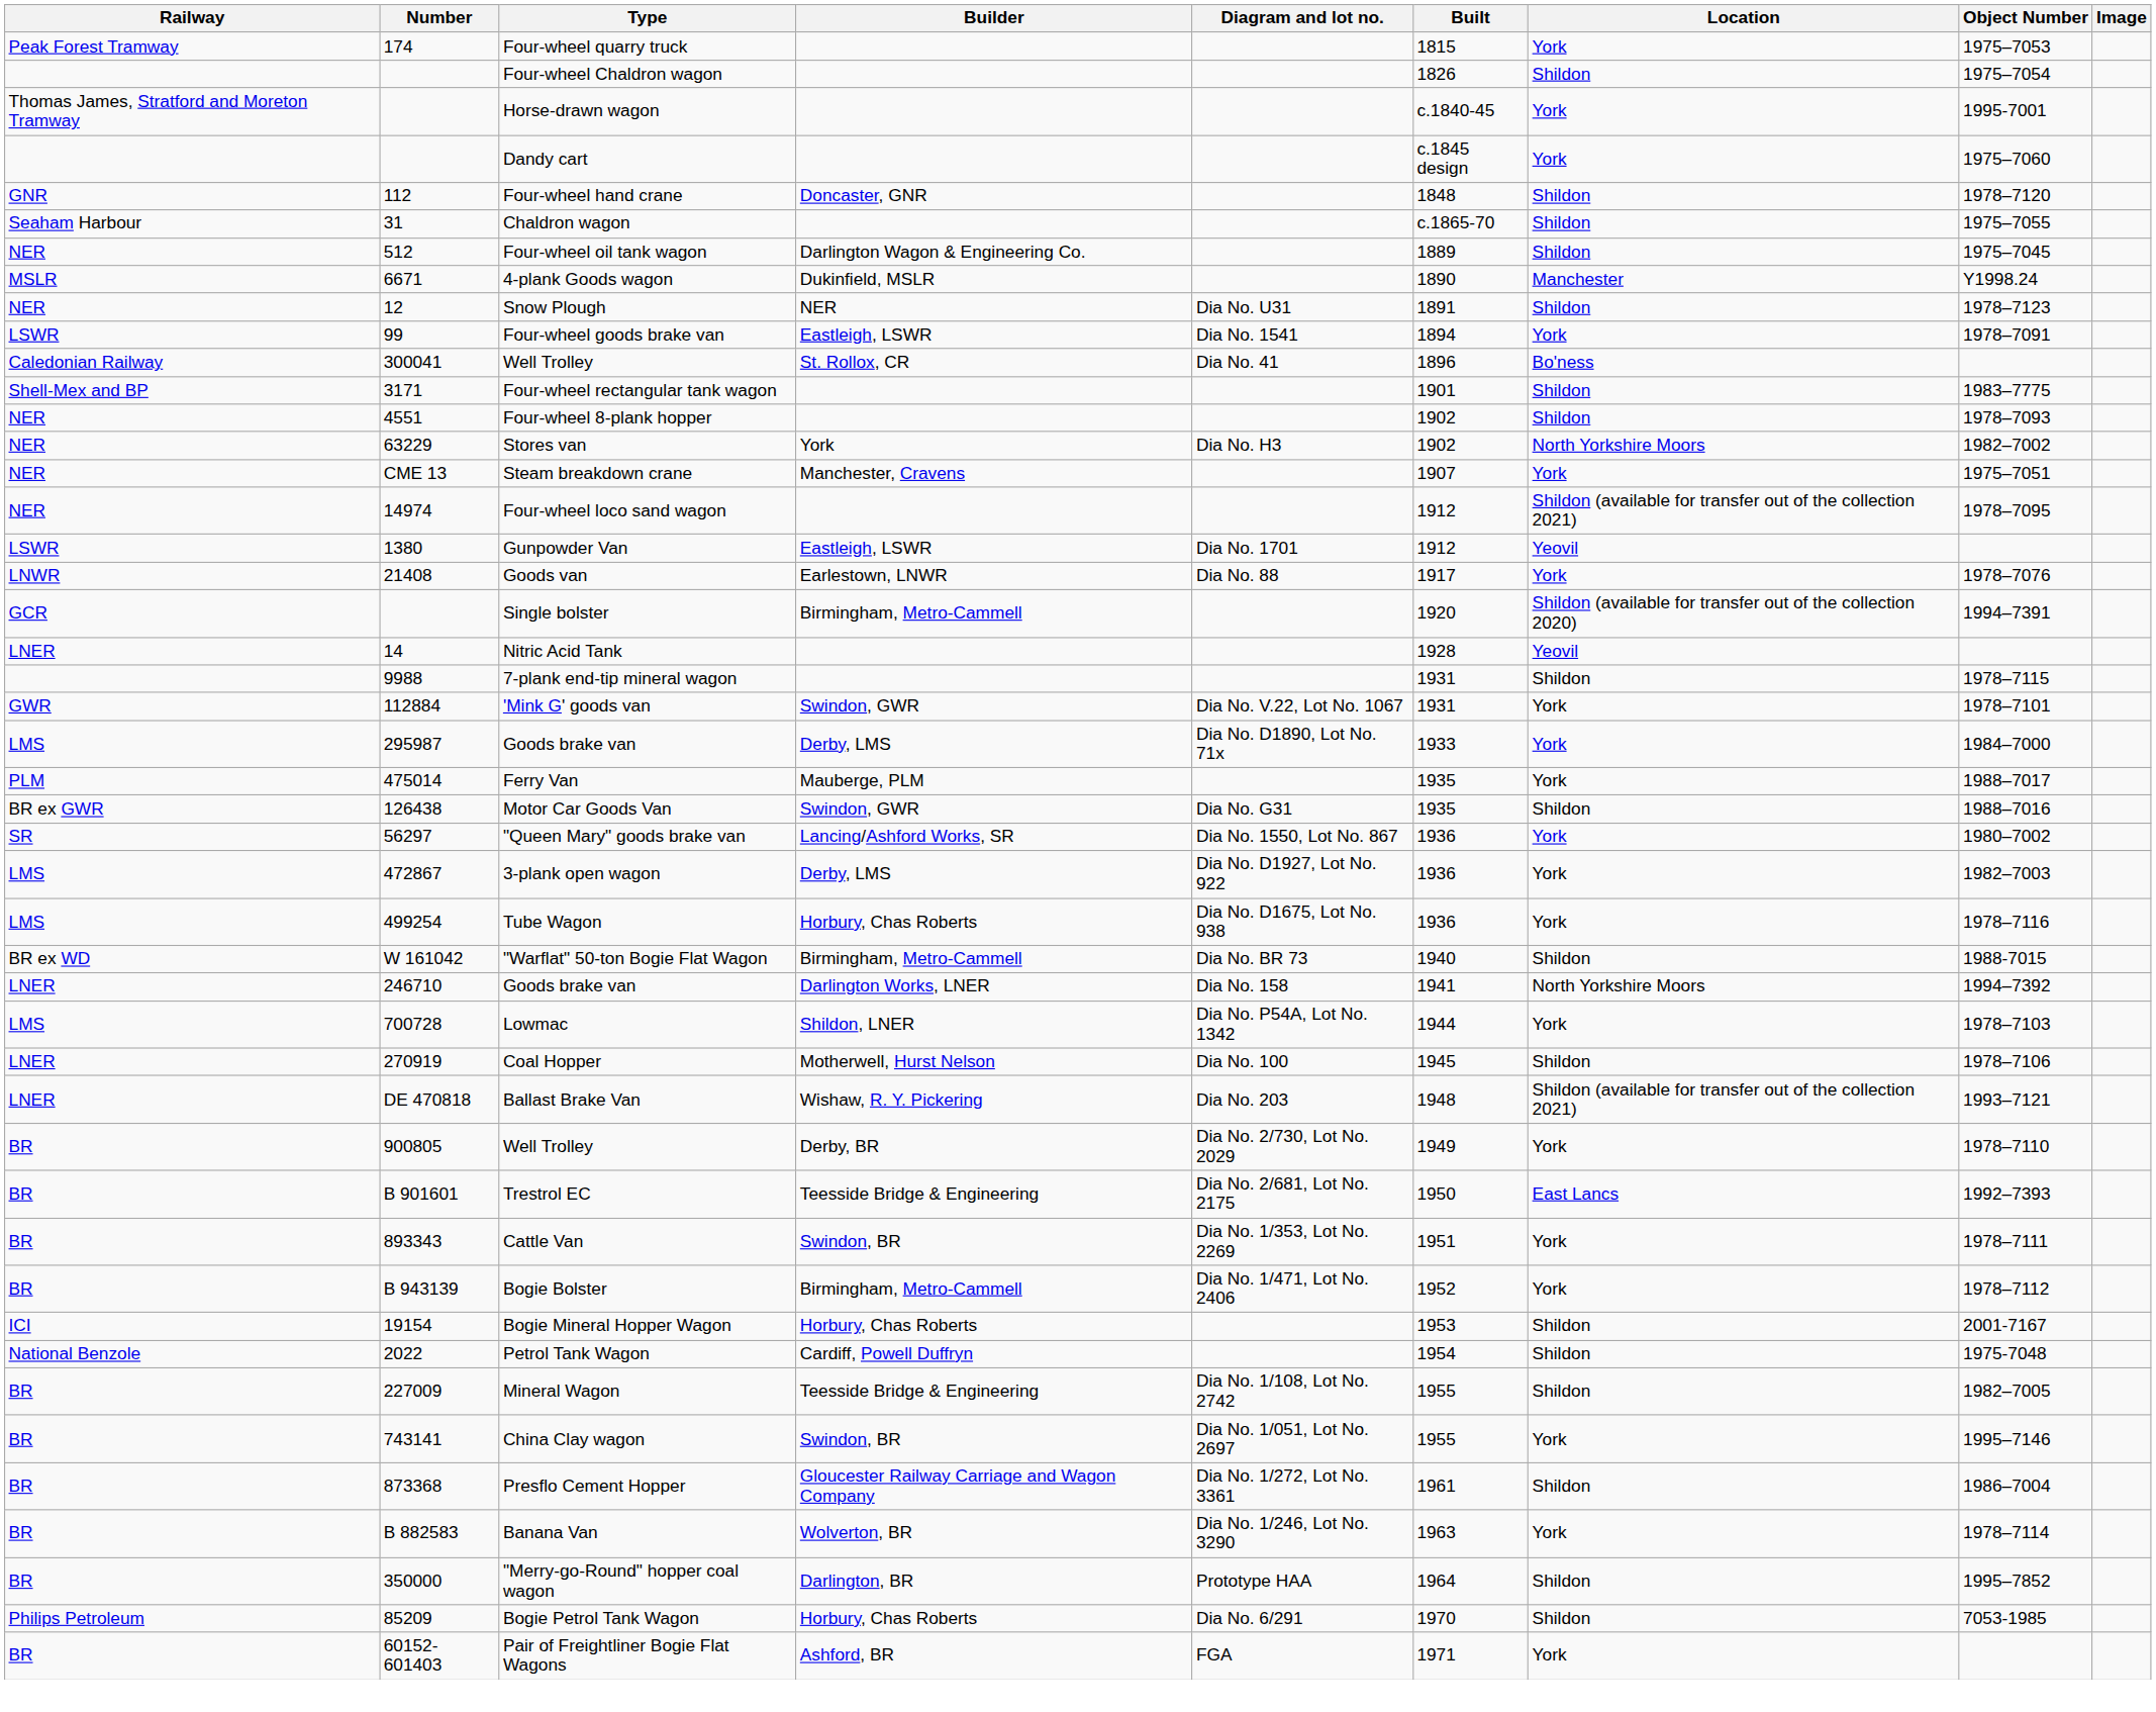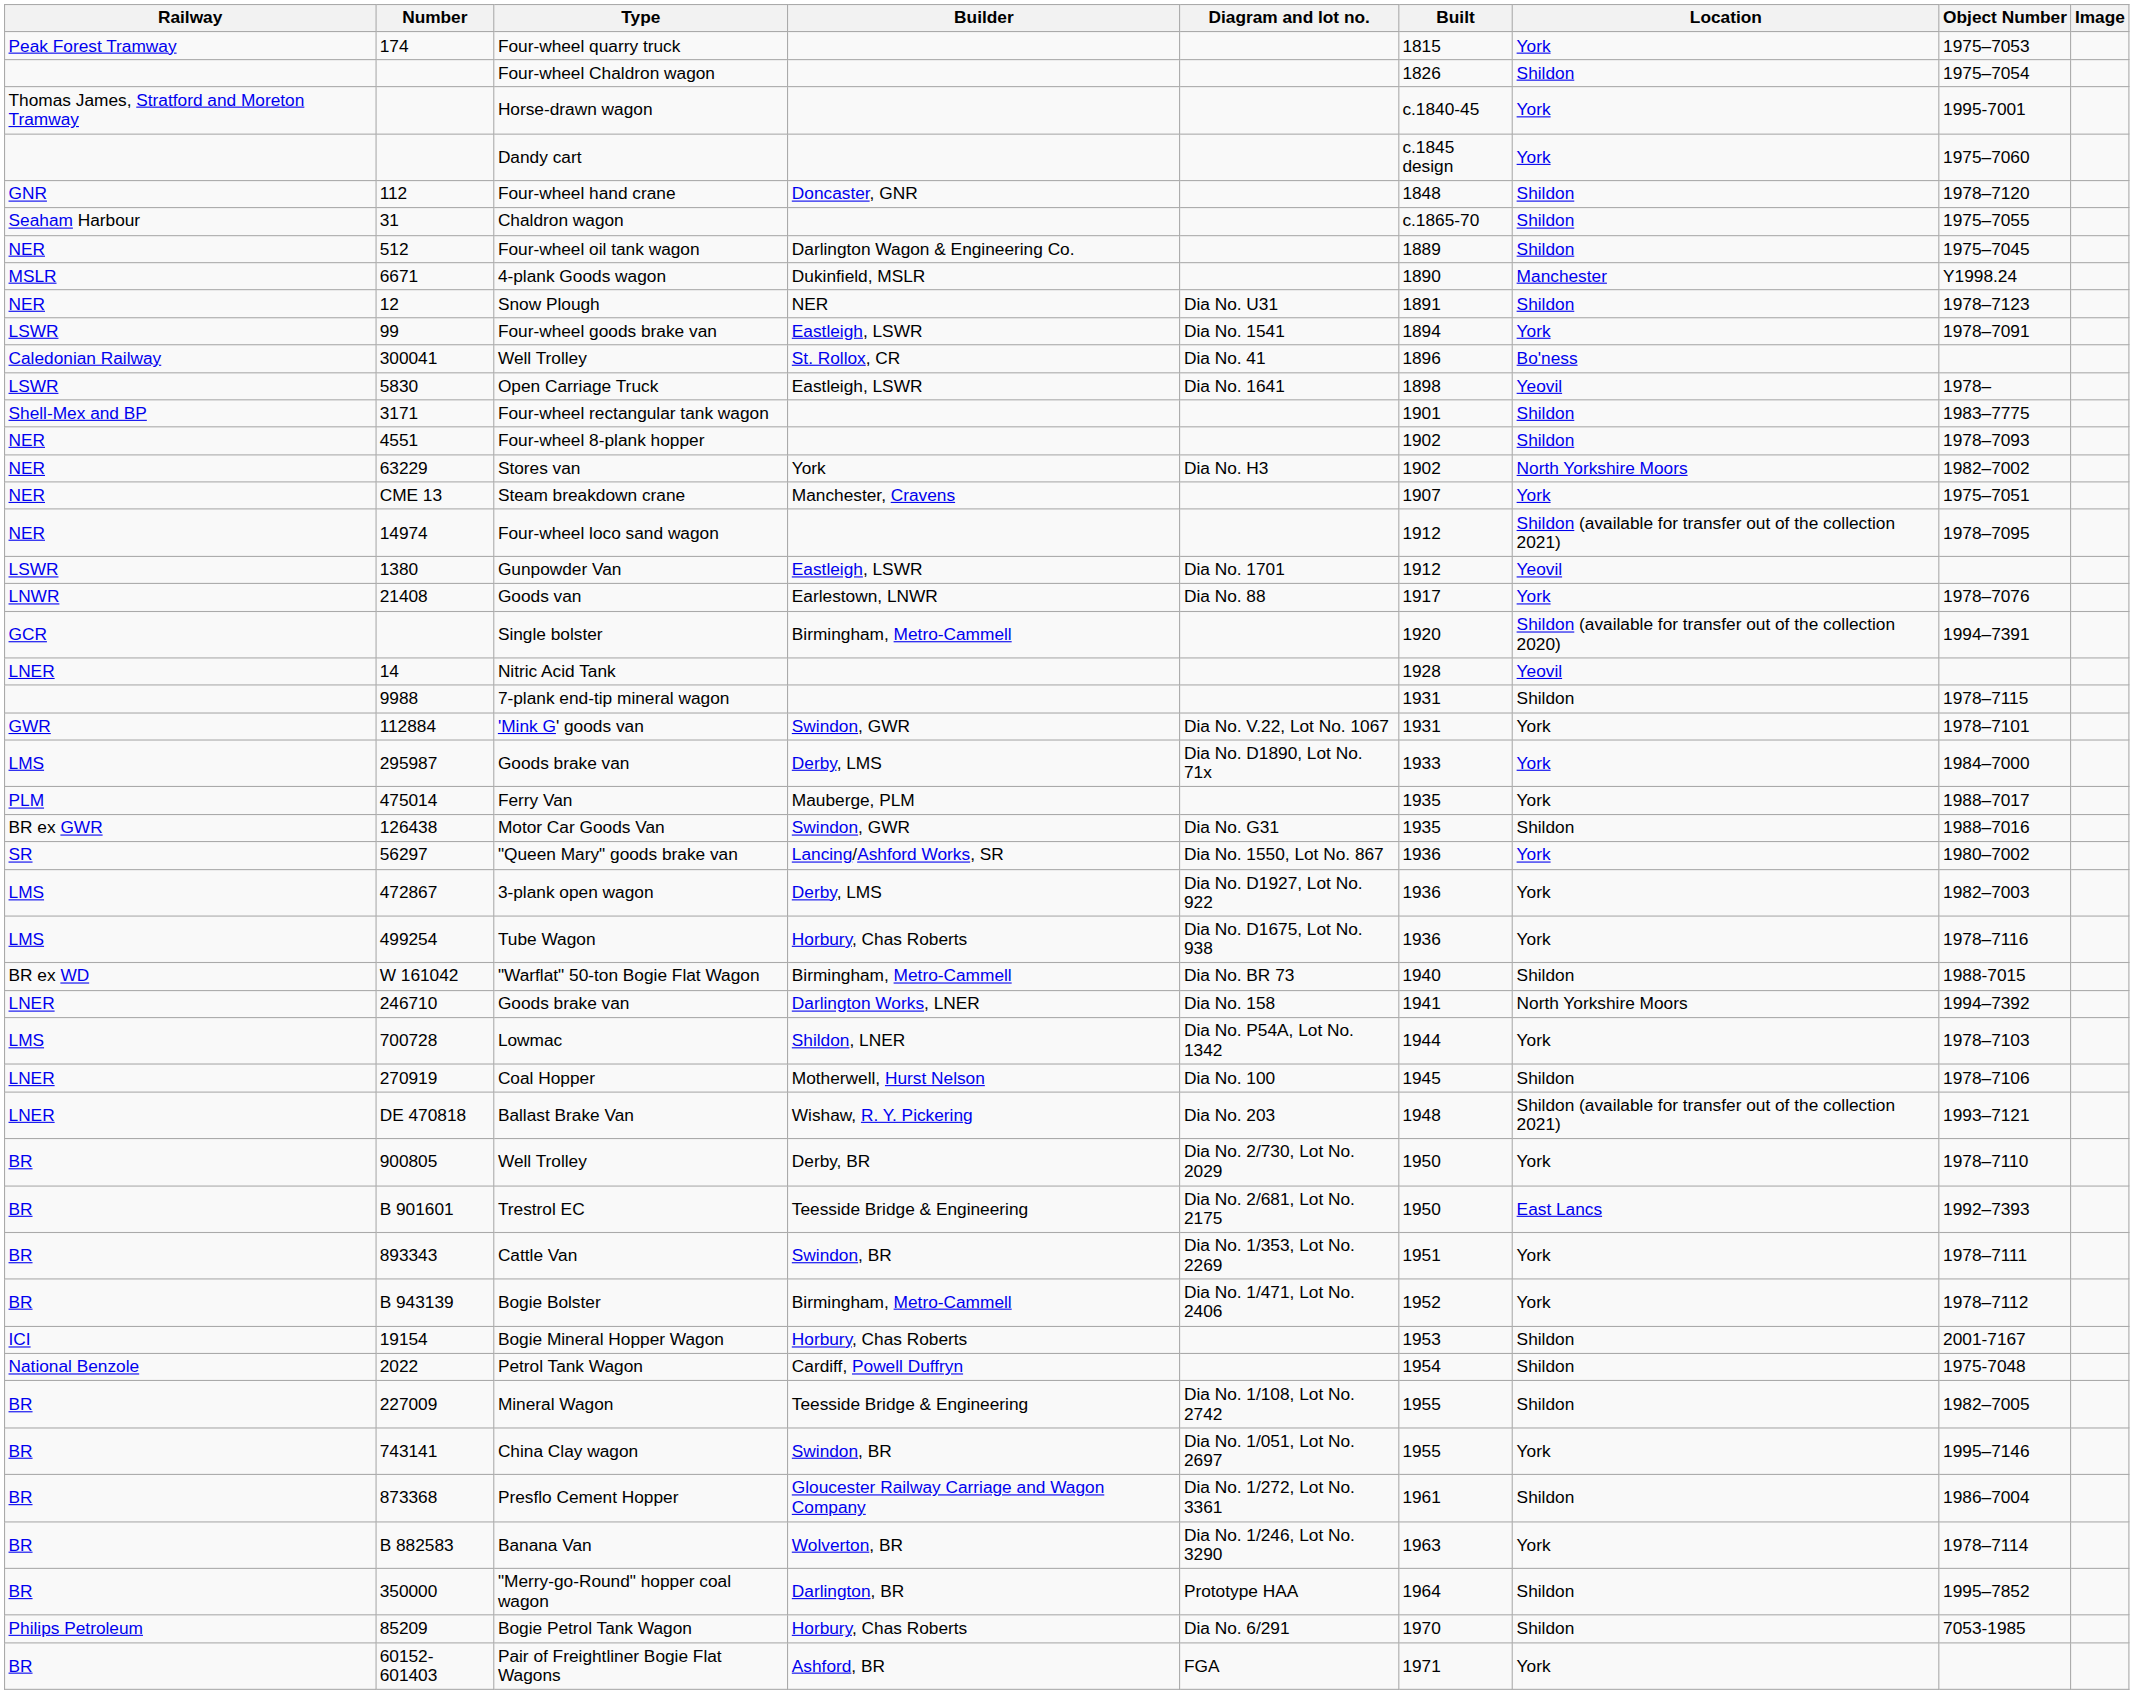+ row: LSWR | 5830 | Open Carriage Truck | Eastleigh, LSWR | Dia No. 1641 | 1898 | Yeovil | 1978–
900805 / Well Trolley | Built: 1949 -> 1950
